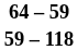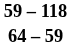rows swapped: 59 – 118 <-> 64 – 59
